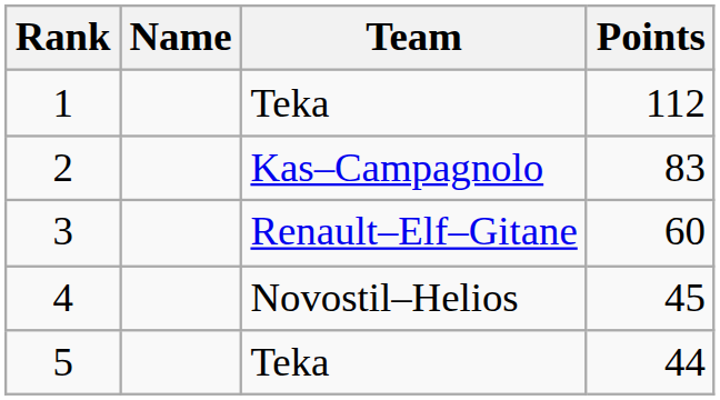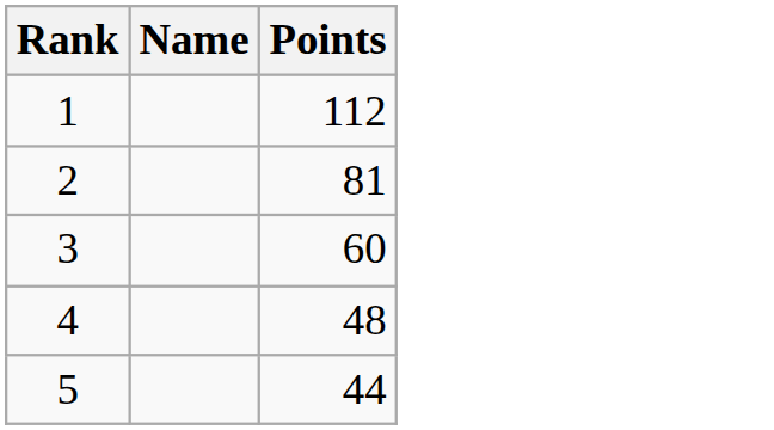- column: Team | Teka | Kas–Campagnolo | Renault–Elf–Gitane | Novostil–Helios | Teka
2 | Points: 83 -> 81
4 | Points: 45 -> 48
